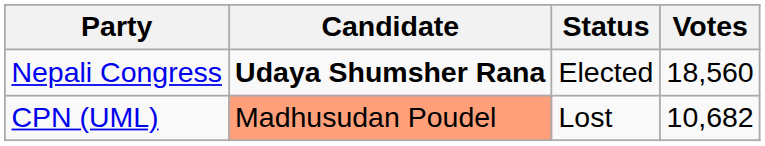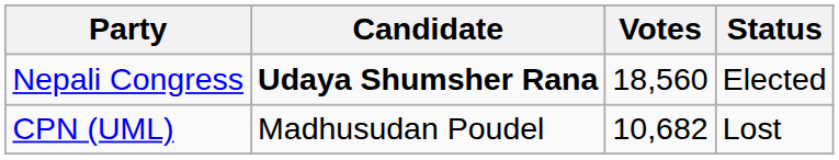columns swapped: Votes <-> Status
CPN (UML) | Candidate: lightsalmon background -> no background
